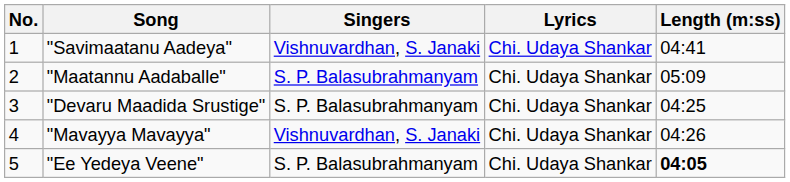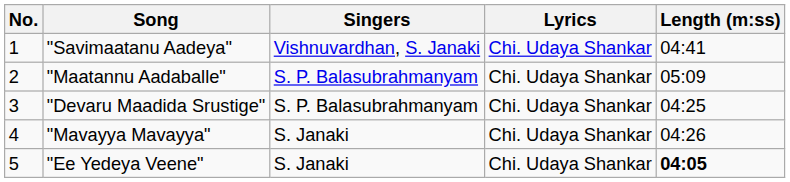"Mavayya Mavayya" | Singers: Vishnuvardhan, S. Janaki -> S. Janaki
"Ee Yedeya Veene" | Singers: S. P. Balasubrahmanyam -> S. Janaki
